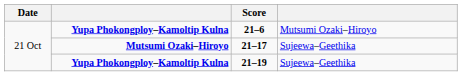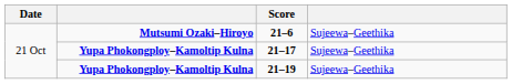21–6 | column 2: Yupa Phokongploy–Kamoltip Kulna -> Mutsumi Ozaki–Hiroyo
21–6 | column 4: Mutsumi Ozaki–Hiroyo -> Sujeewa–Geethika
21–17 | column 2: Mutsumi Ozaki–Hiroyo -> Yupa Phokongploy–Kamoltip Kulna
